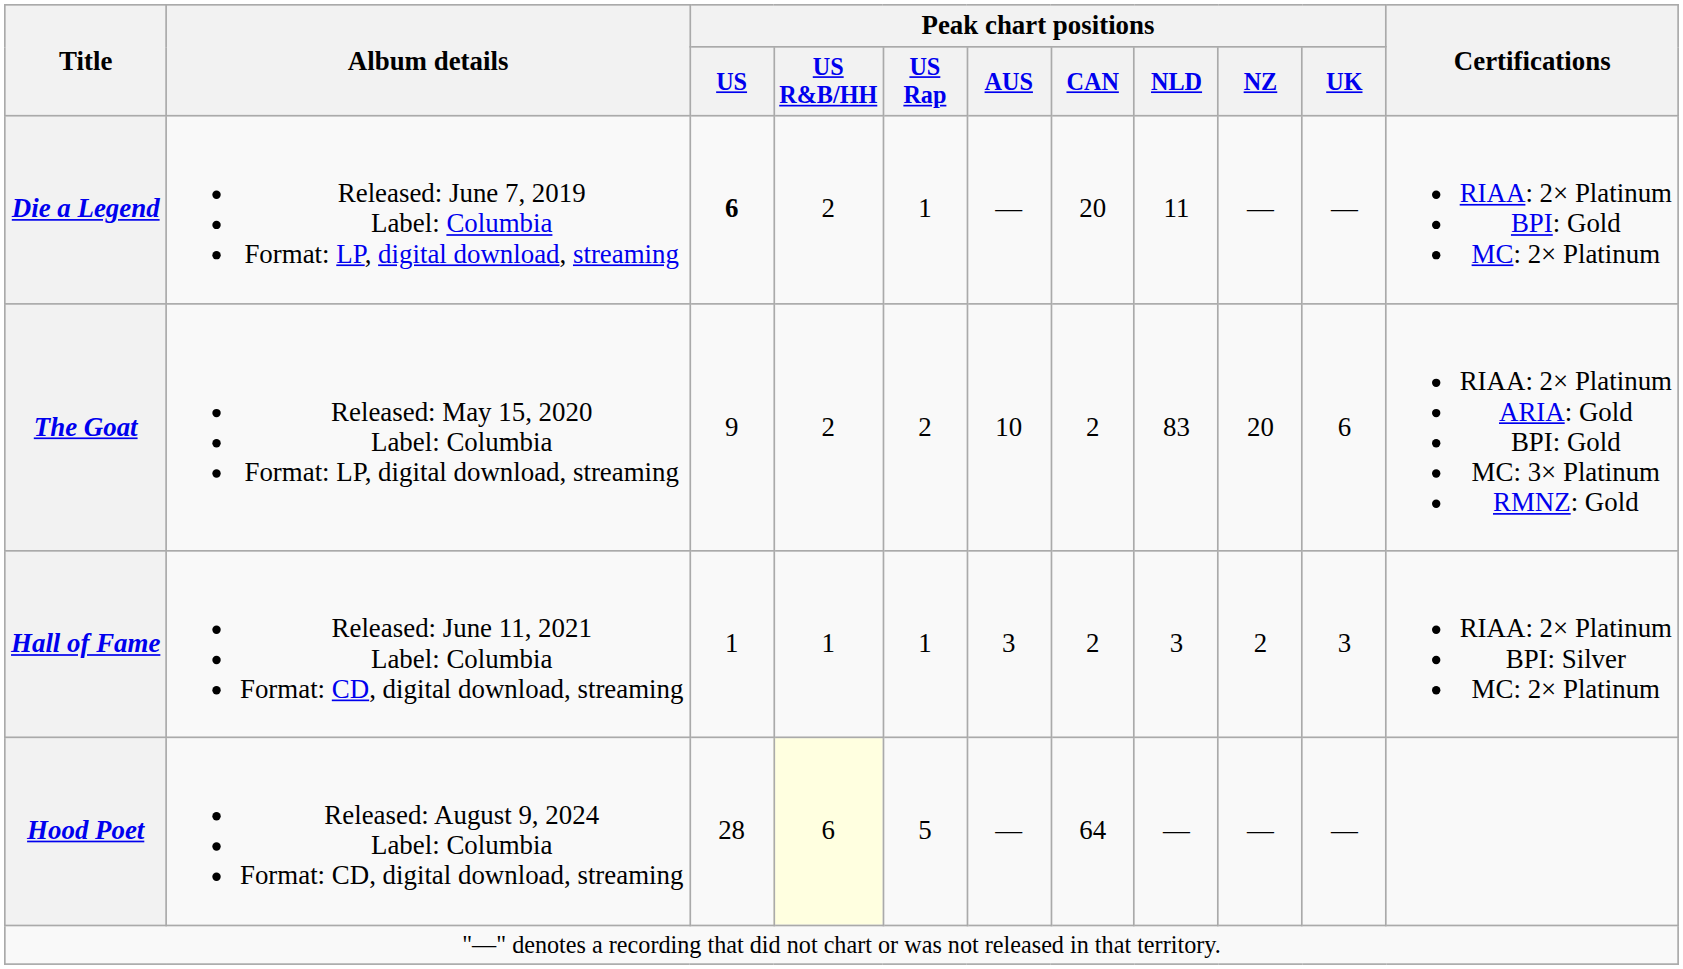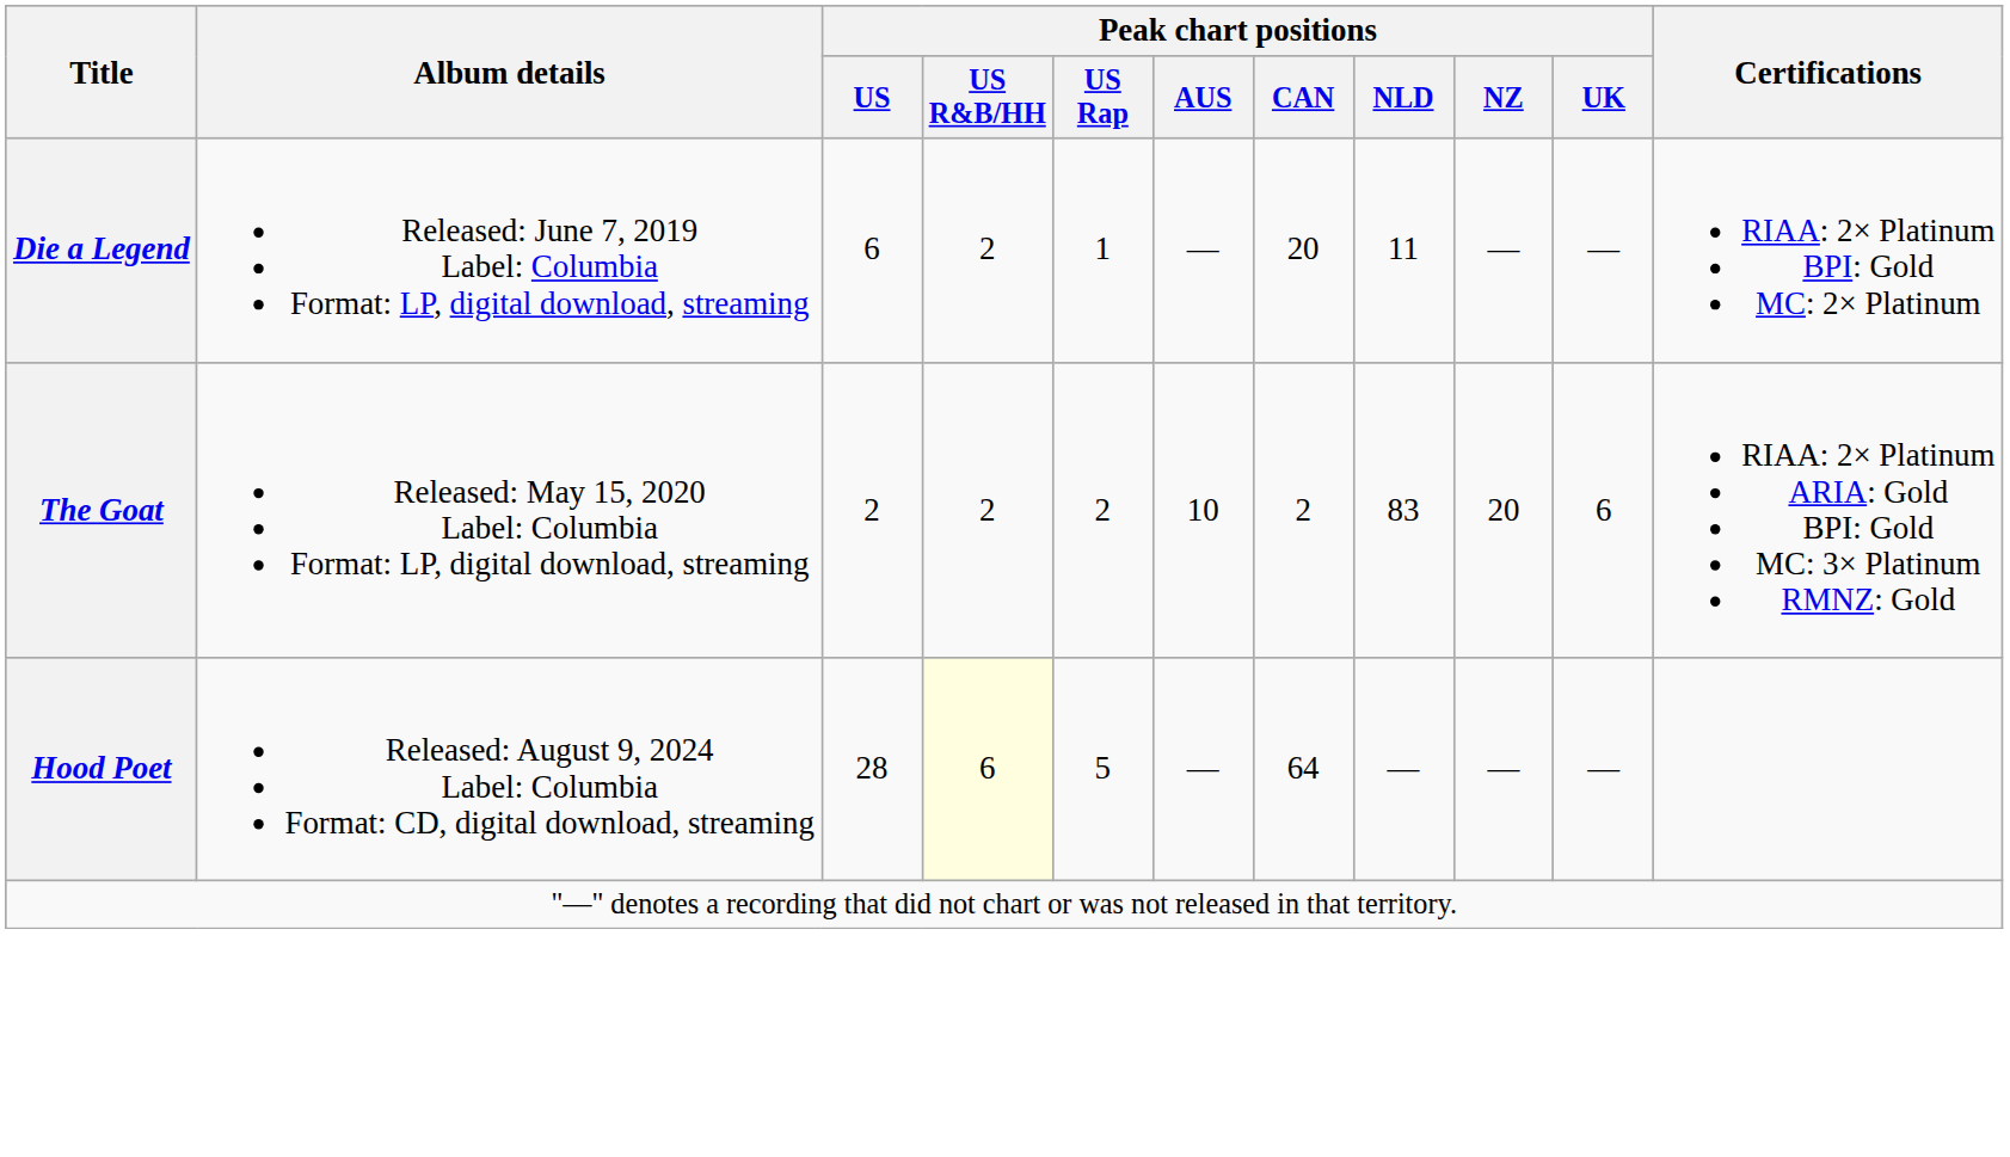Die a Legend | Peak chart positions / US: bold -> normal
The Goat | Peak chart positions / US: 9 -> 2
- row: Hall of Fame | Released: June 11, 2021 Label: Columbia Format: CD, digital download, streaming | 1 | 1 | 1 | 3 | 2 | 3 | 2 | 3 | RIAA: 2× Platinum BPI: Silver MC: 2× Platinum
